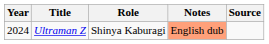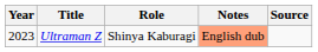Ultraman Z | Year: 2024 -> 2023
